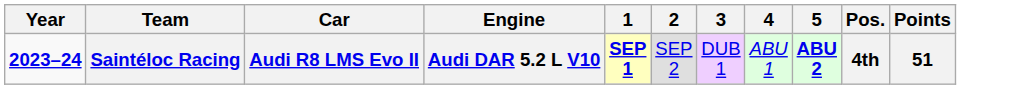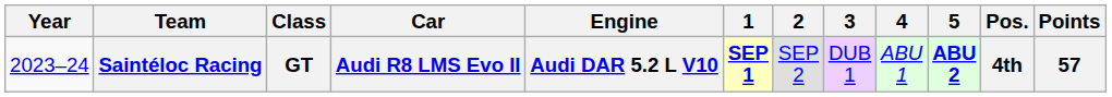+ column: Class | GT
Saintéloc Racing | Year: bold -> normal
Saintéloc Racing | Points: 51 -> 57
